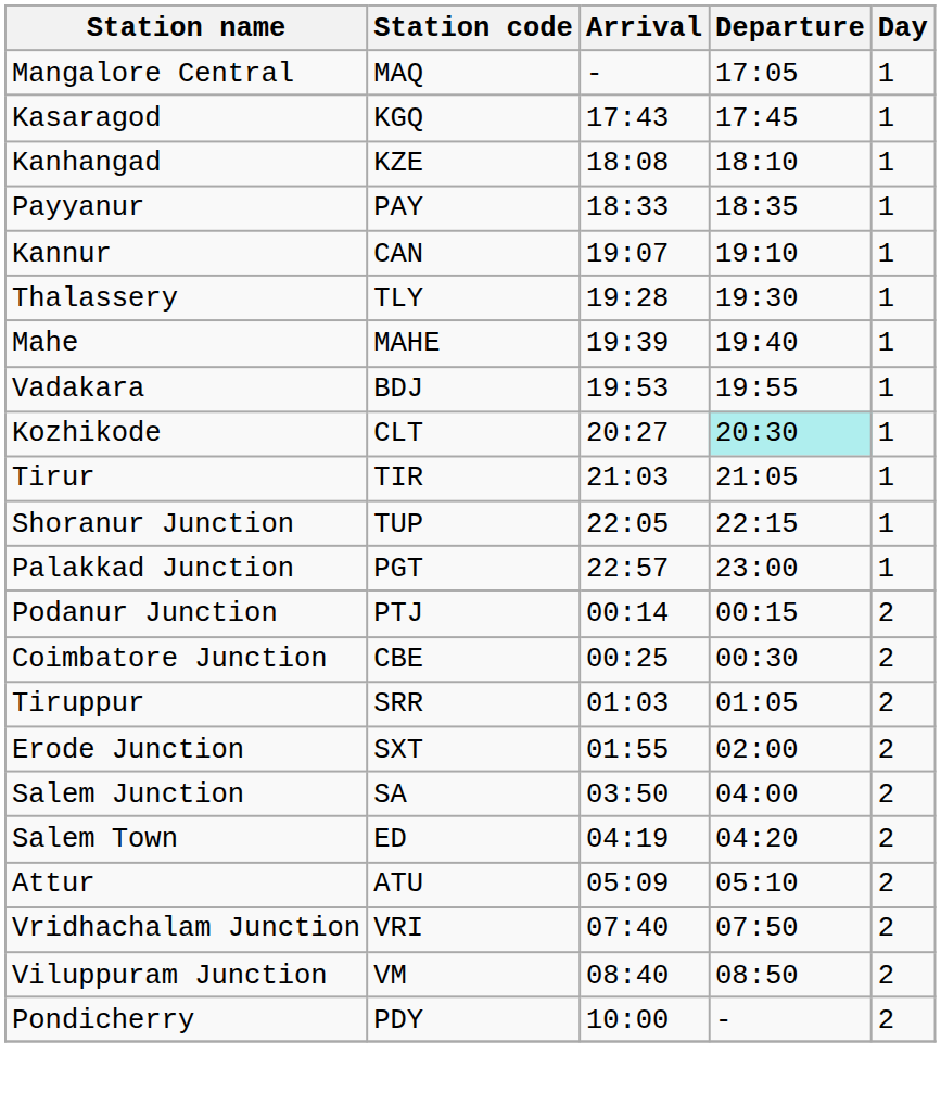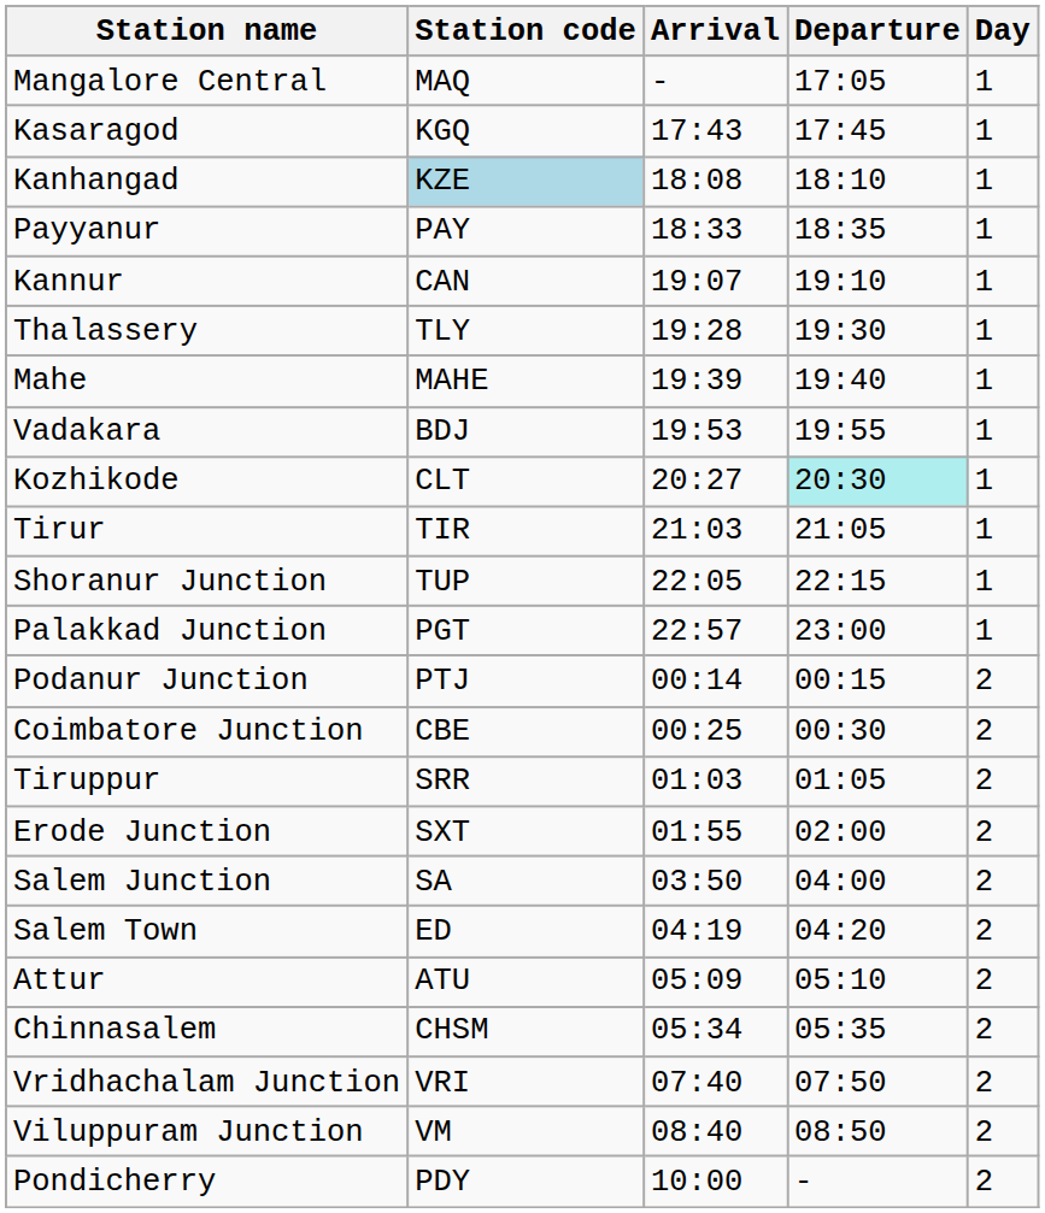Kanhangad | Station code: no background -> lightblue background
+ row: Chinnasalem | CHSM | 05:34 | 05:35 | 2
